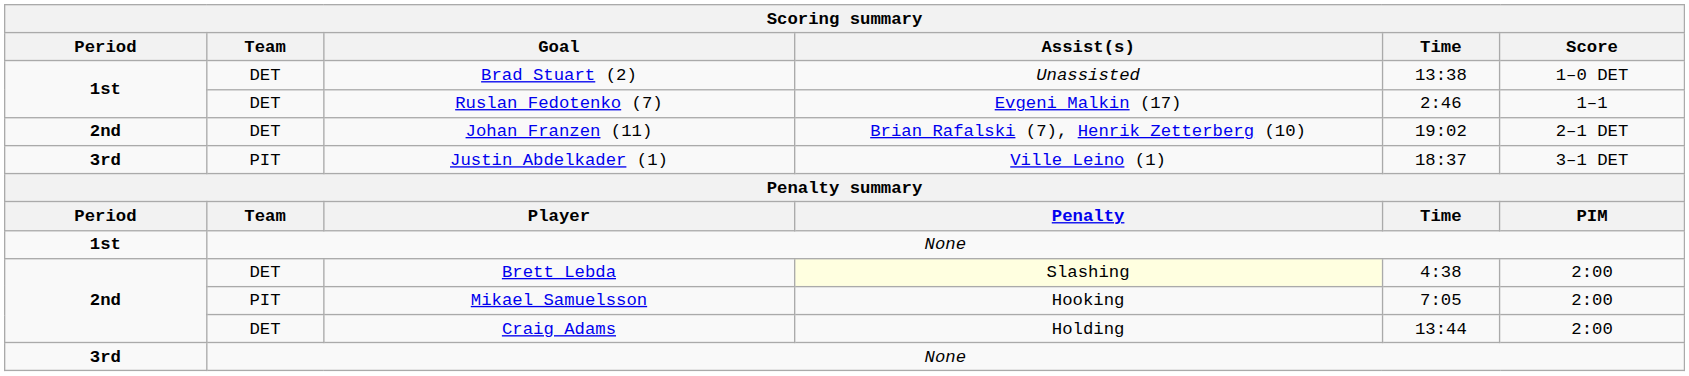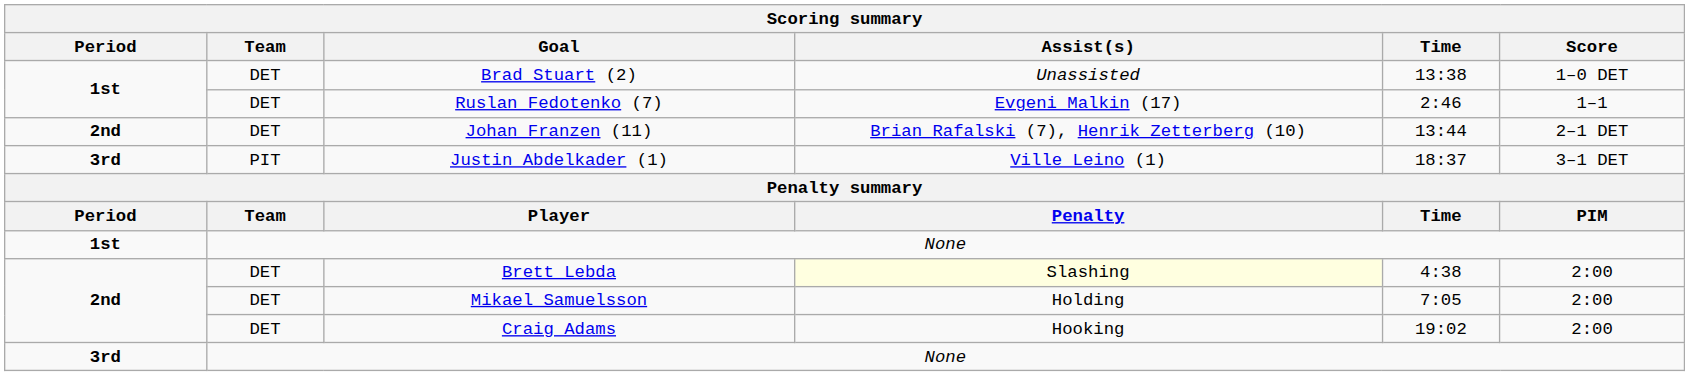Johan Franzen (11) | Time: 19:02 -> 13:44
Mikael Samuelsson | Team: PIT -> DET
Mikael Samuelsson | Assist(s): Hooking -> Holding
Craig Adams | Assist(s): Holding -> Hooking
Craig Adams | Time: 13:44 -> 19:02
